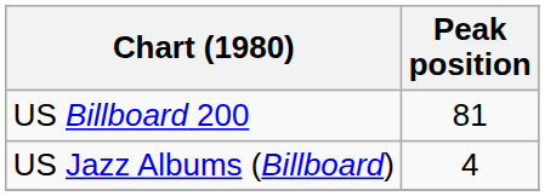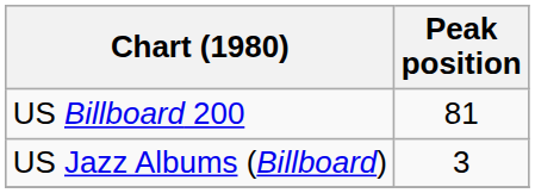US Jazz Albums (Billboard) | Peak position: 4 -> 3
